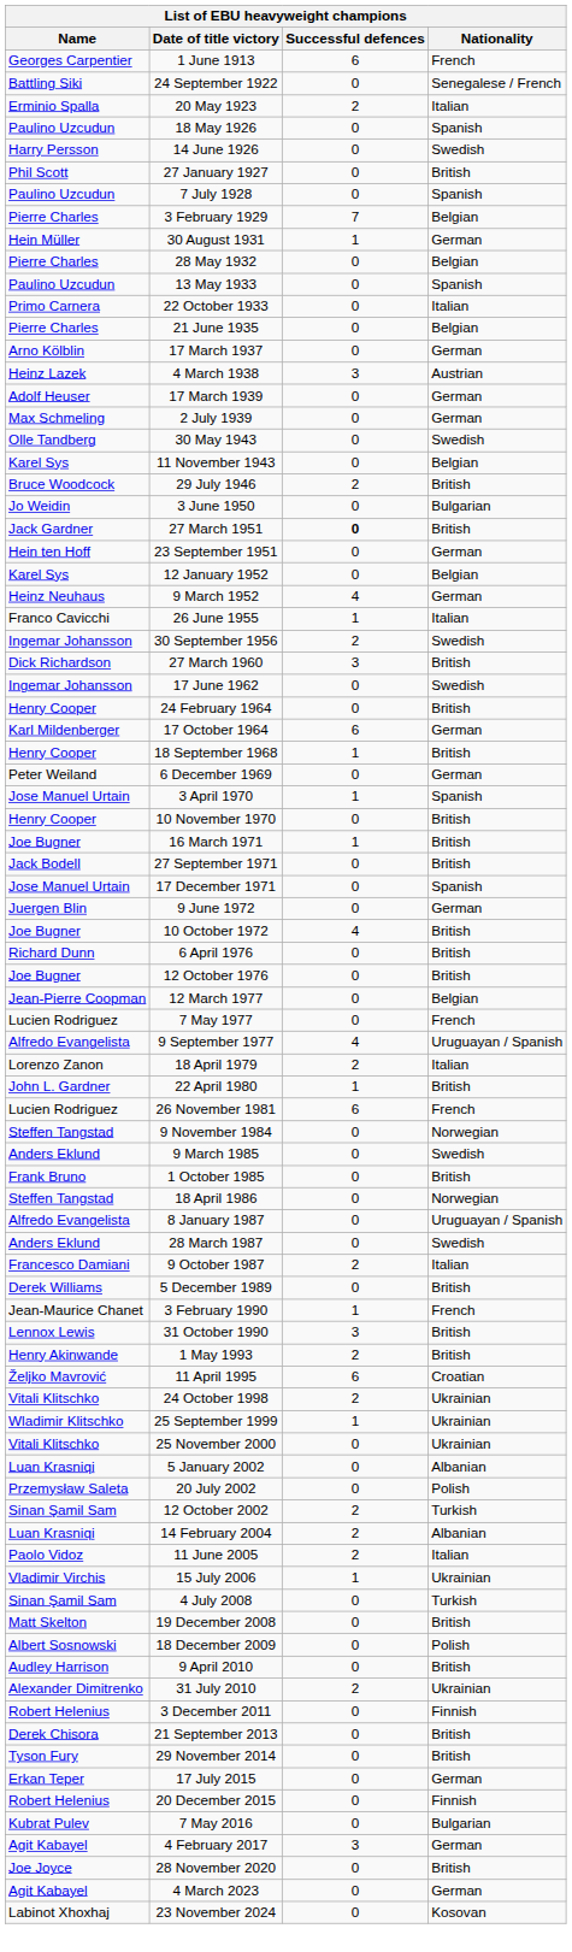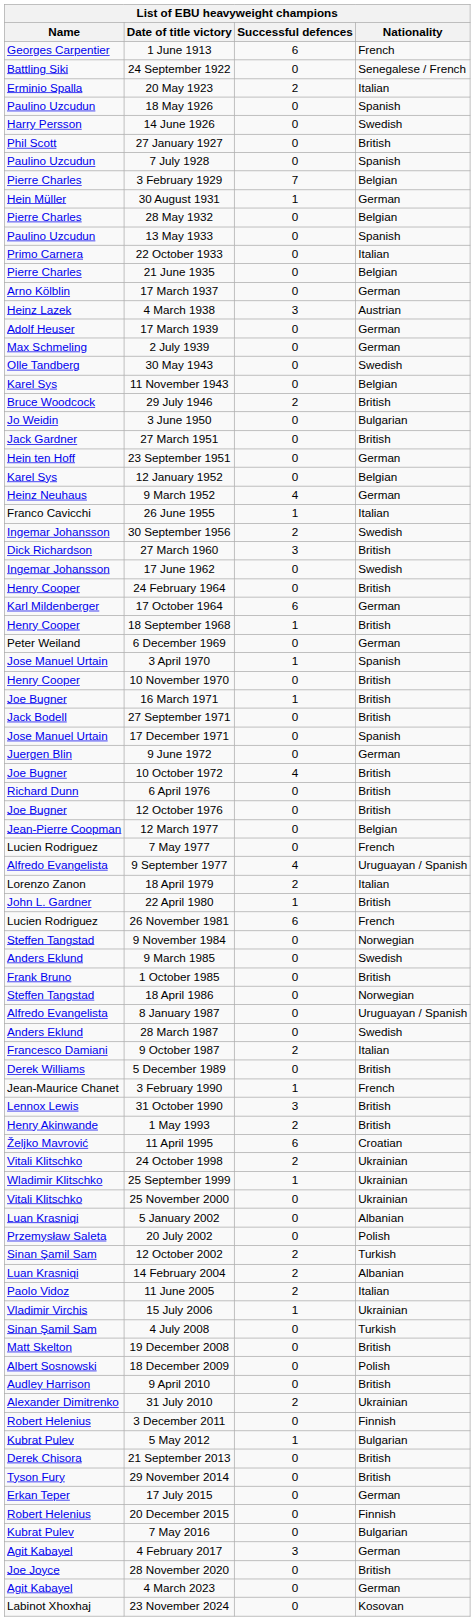27 March 1951 | Successful defences: bold -> normal
+ row: Kubrat Pulev | 5 May 2012 | 1 | Bulgarian
